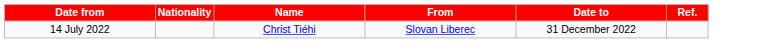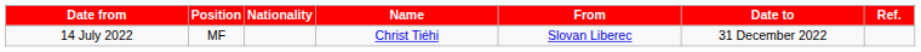+ column: Position | MF
